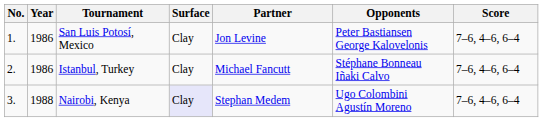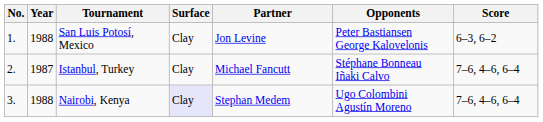San Luis Potosí, Mexico | Year: 1986 -> 1988
San Luis Potosí, Mexico | Score: 7–6, 4–6, 6–4 -> 6–3, 6–2
Istanbul, Turkey | Year: 1986 -> 1987
